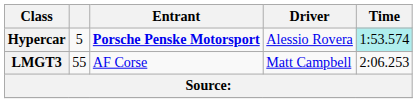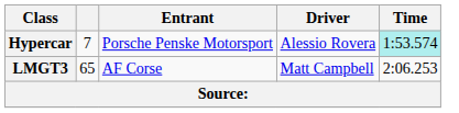Hypercar | column 2: 5 -> 7
Hypercar | Entrant: bold -> normal
LMGT3 | column 2: 55 -> 65
